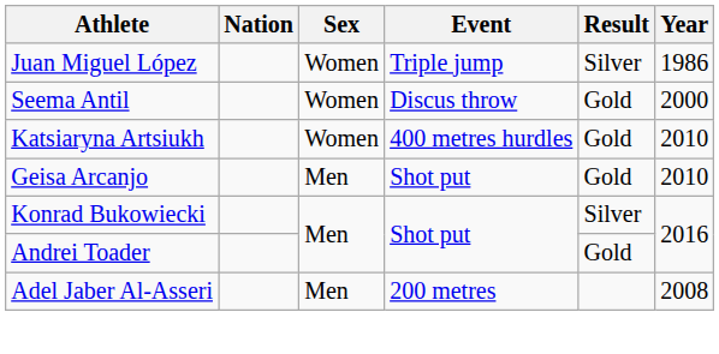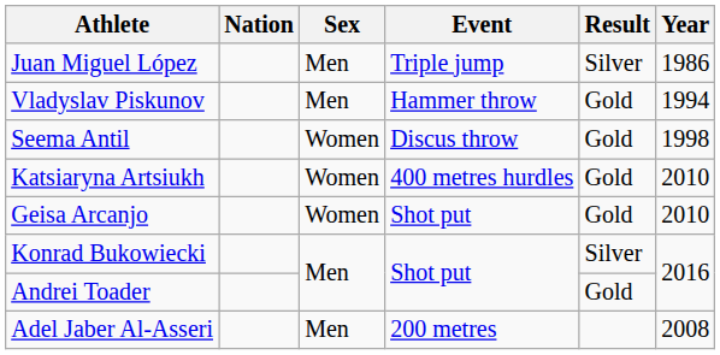Juan Miguel López | Sex: Women -> Men
+ row: Vladyslav Piskunov | Men | Hammer throw | Gold | 1994
Seema Antil | Year: 2000 -> 1998
Geisa Arcanjo | Sex: Men -> Women
